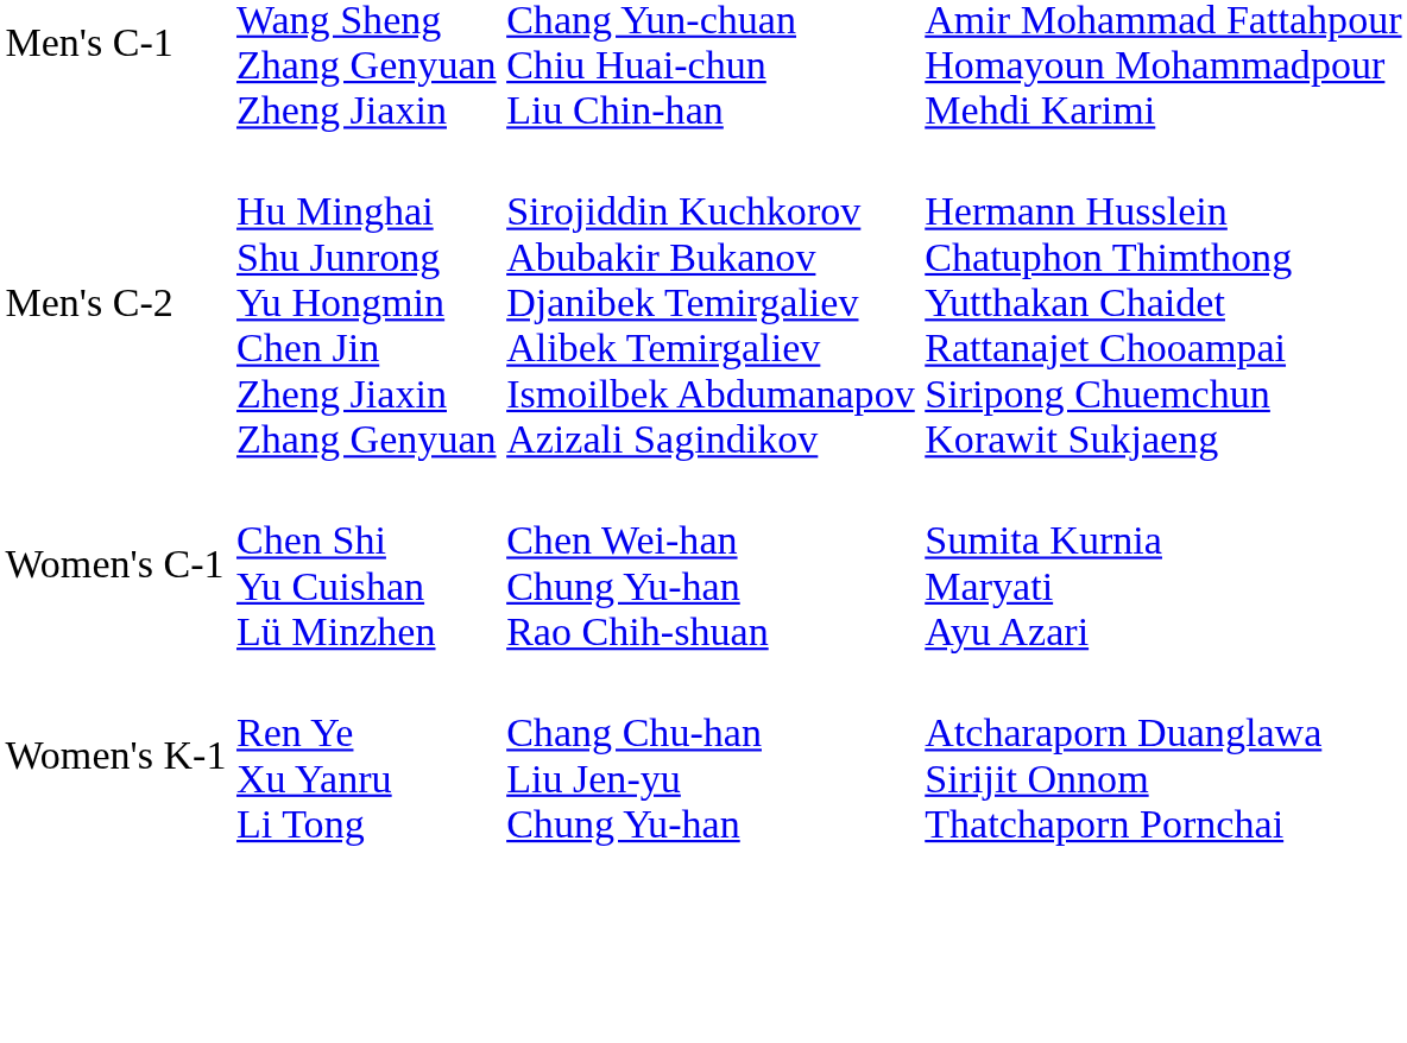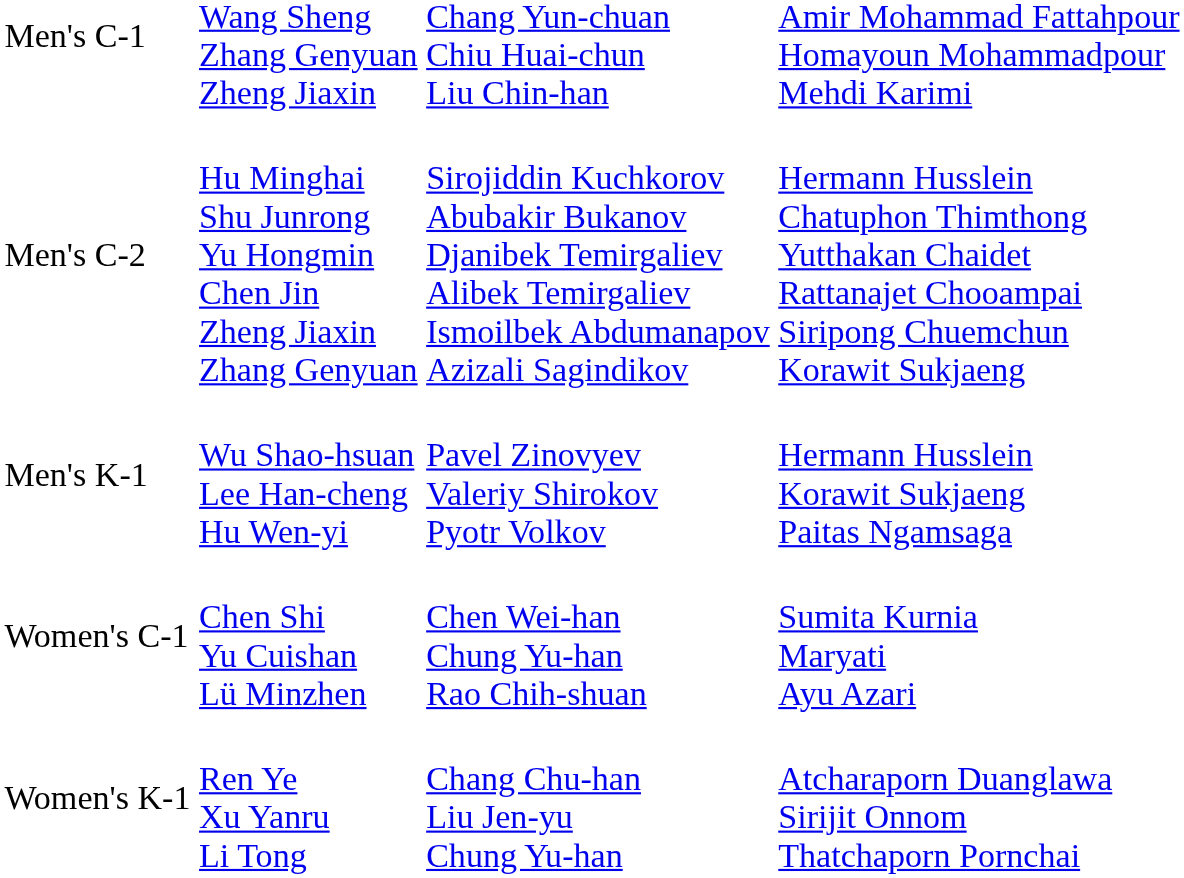+ row: Men's K-1 | Wu Shao-hsuan Lee Han-cheng Hu Wen-yi | Pavel Zinovyev Valeriy Shirokov Pyotr Volkov | Hermann Husslein Korawit Sukjaeng Paitas Ngamsaga
